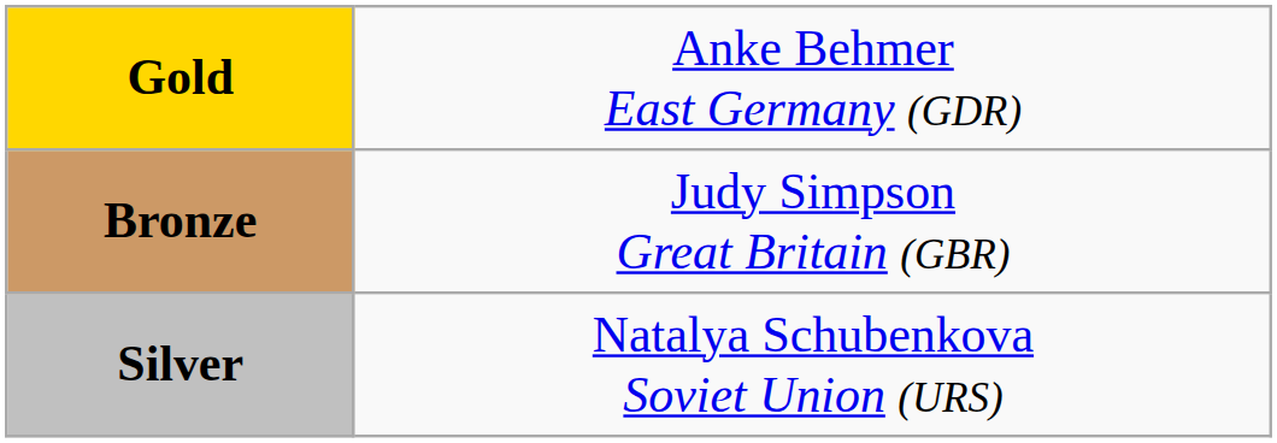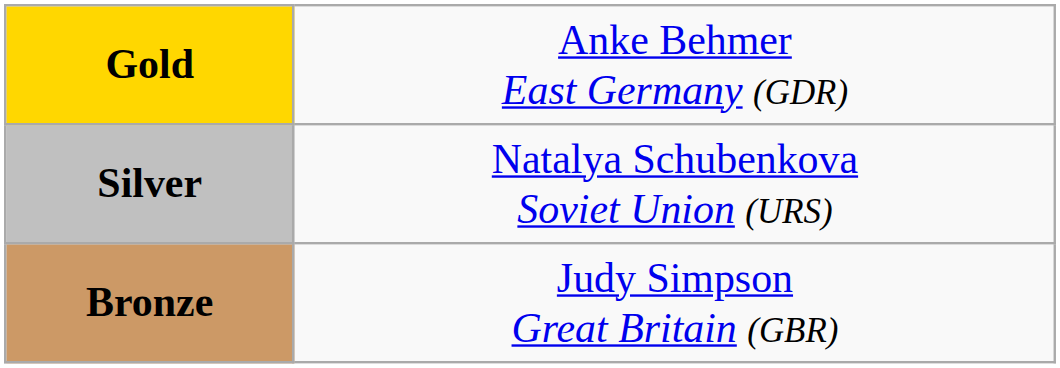rows swapped: Silver <-> Bronze
